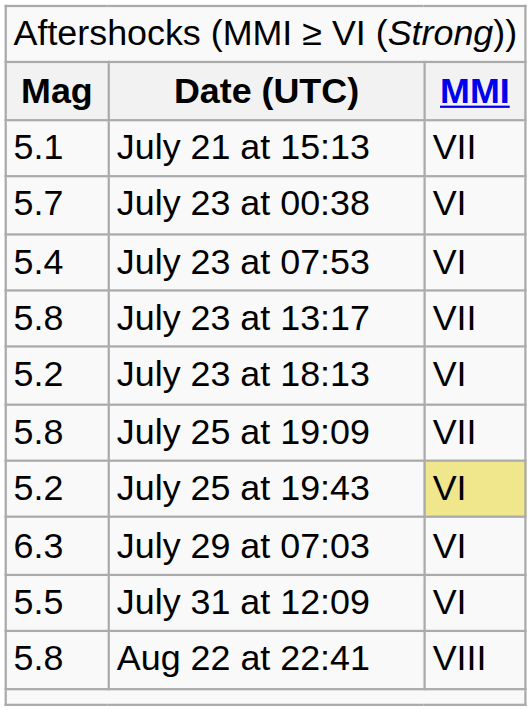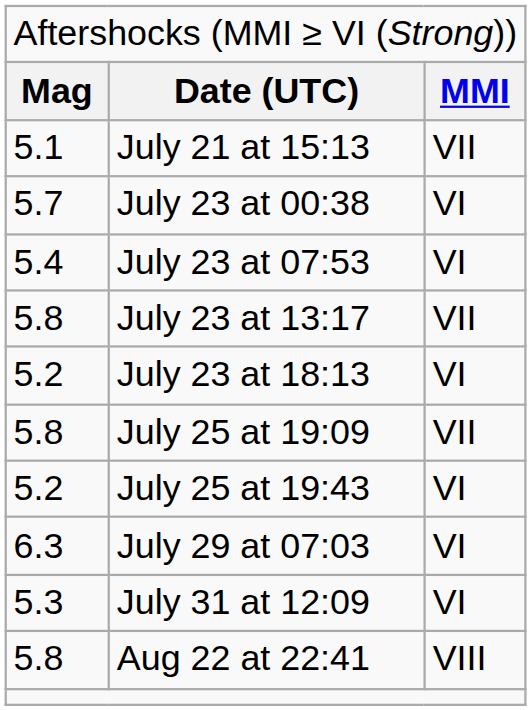July 25 at 19:43 | column 3: khaki background -> no background
July 31 at 12:09 | column 1: 5.5 -> 5.3
